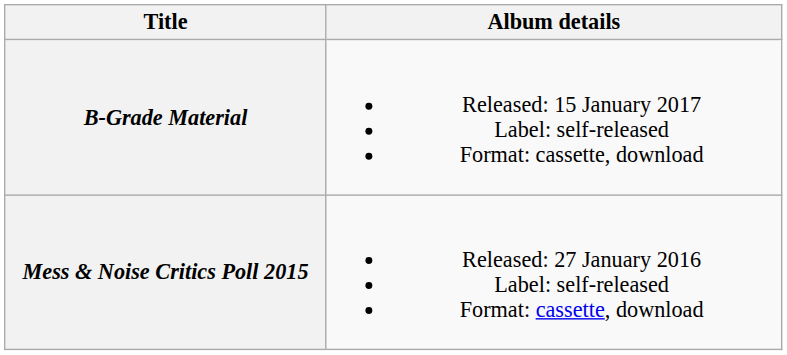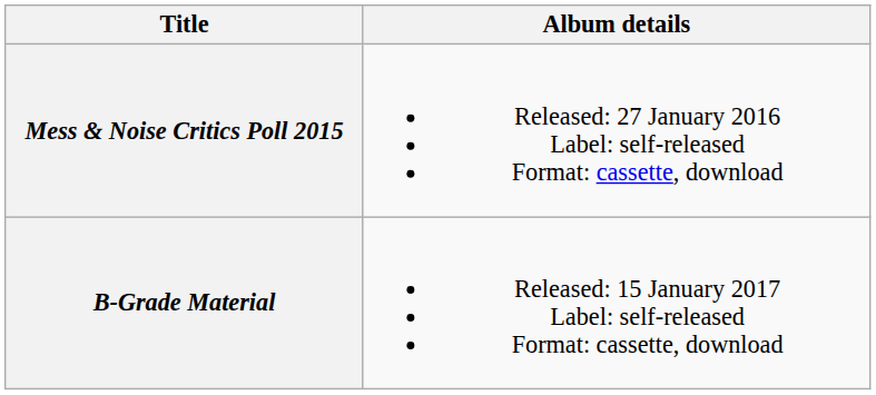rows swapped: Mess & Noise Critics Poll 2015 <-> B-Grade Material
